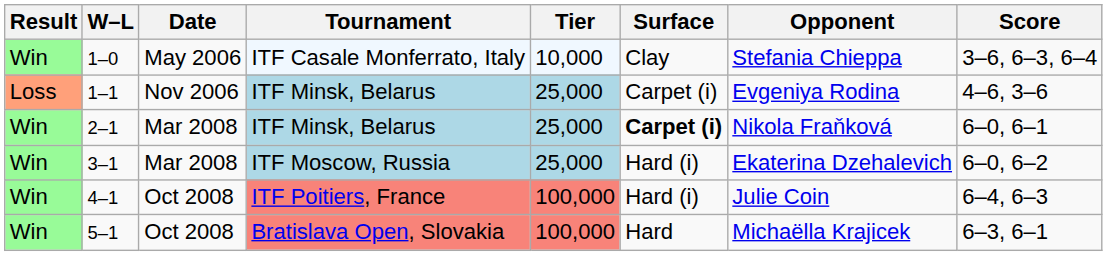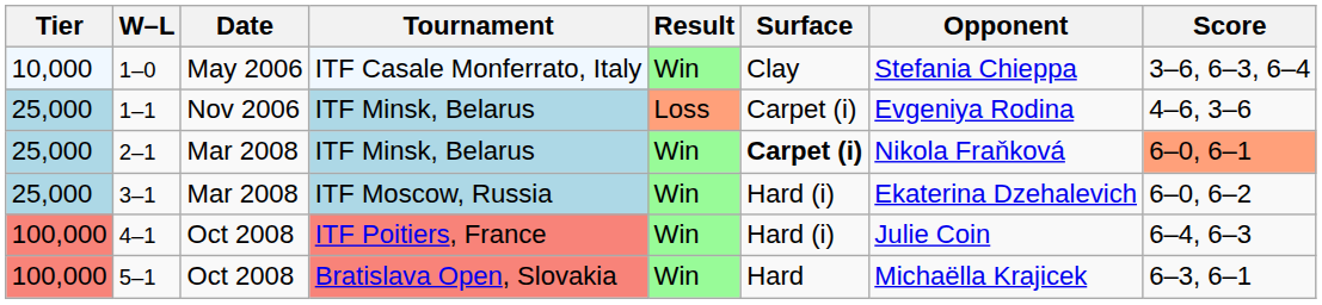columns swapped: Result <-> Tier
2–1 | Score: no background -> lightsalmon background
